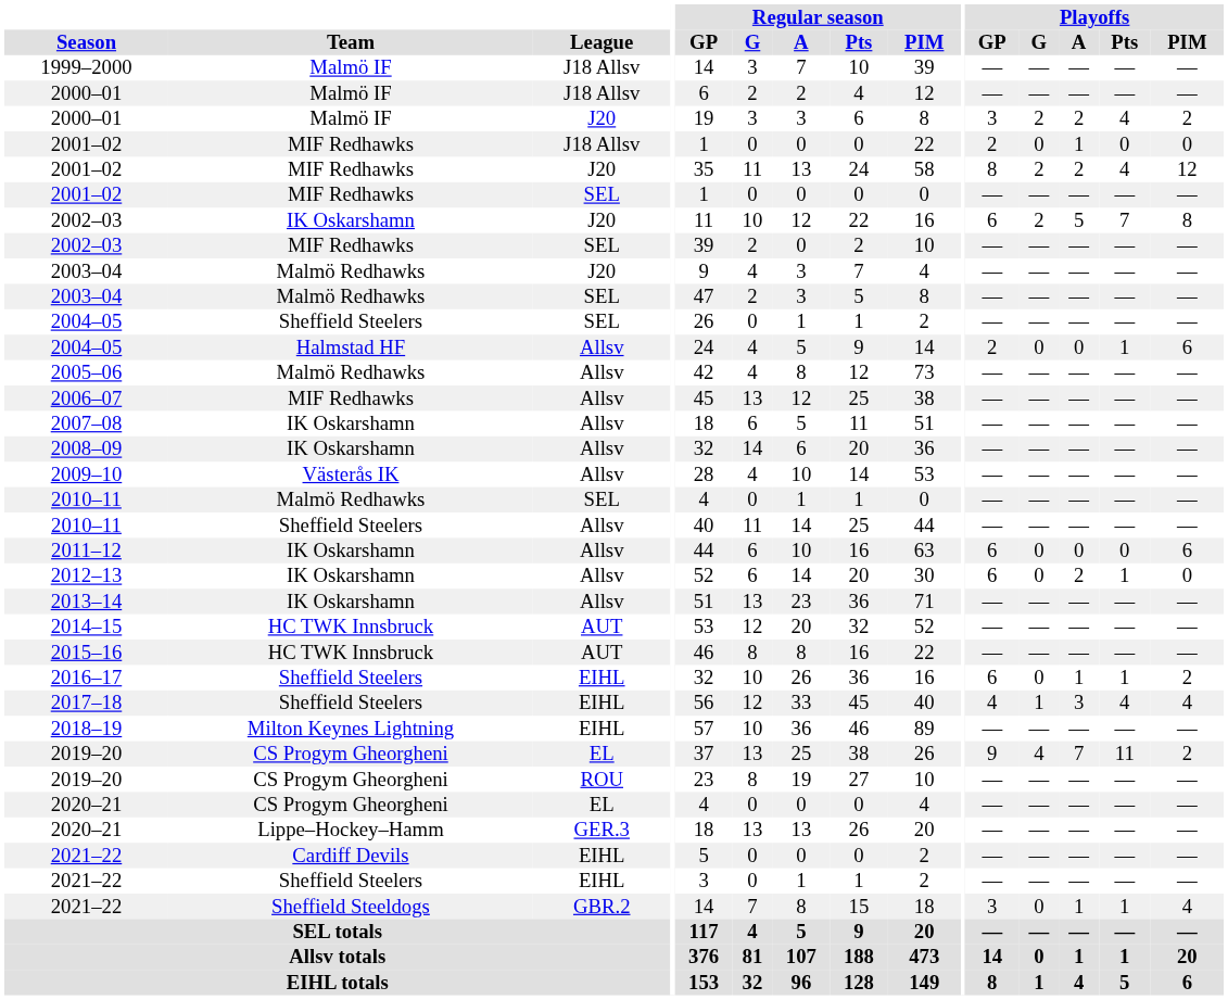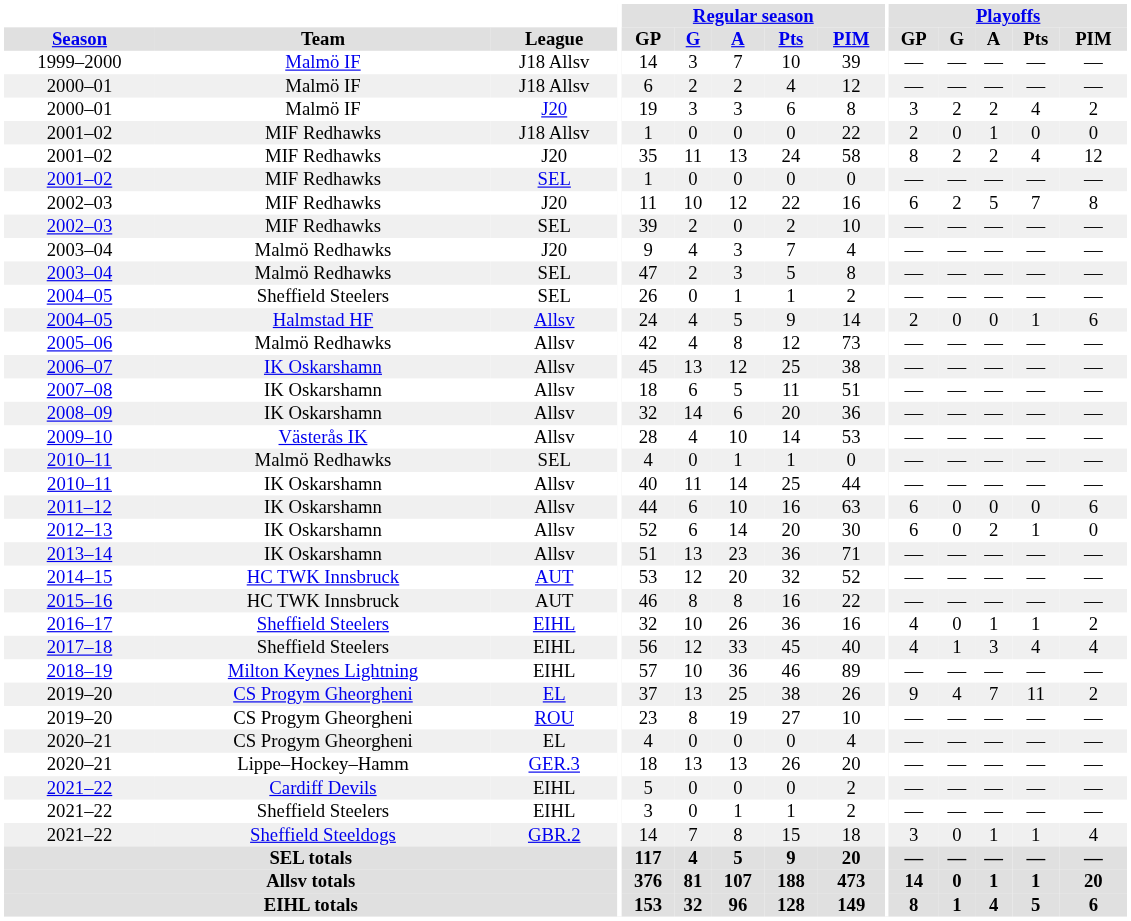2002–03 / J20 | Team: IK Oskarshamn -> MIF Redhawks
2006–07 | Team: MIF Redhawks -> IK Oskarshamn
2010–11 / Allsv | Team: Sheffield Steelers -> IK Oskarshamn
2016–17 | Playoffs / GP: 6 -> 4
